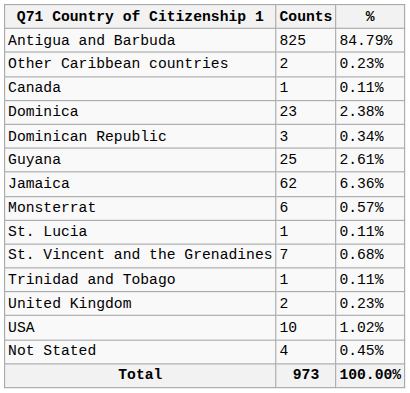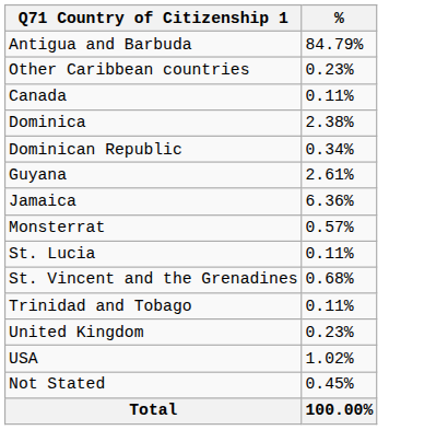- column: Counts | 825 | 2 | 1 | 23 | 3 | 25 | 62 | 6 | 1 | 7 | 1 | 2 | 10 | 4 | 973
